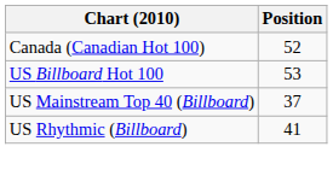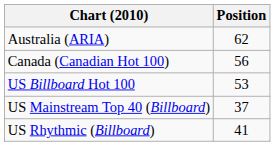+ row: Australia (ARIA) | 62
Canada (Canadian Hot 100) | Position: 52 -> 56
